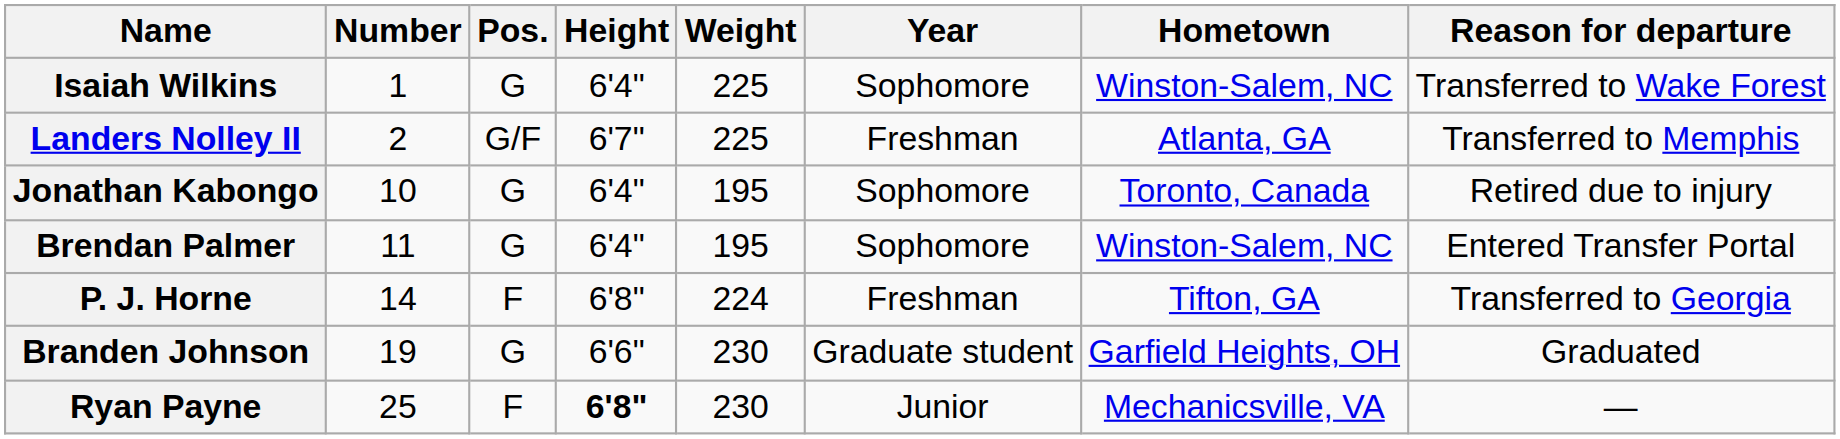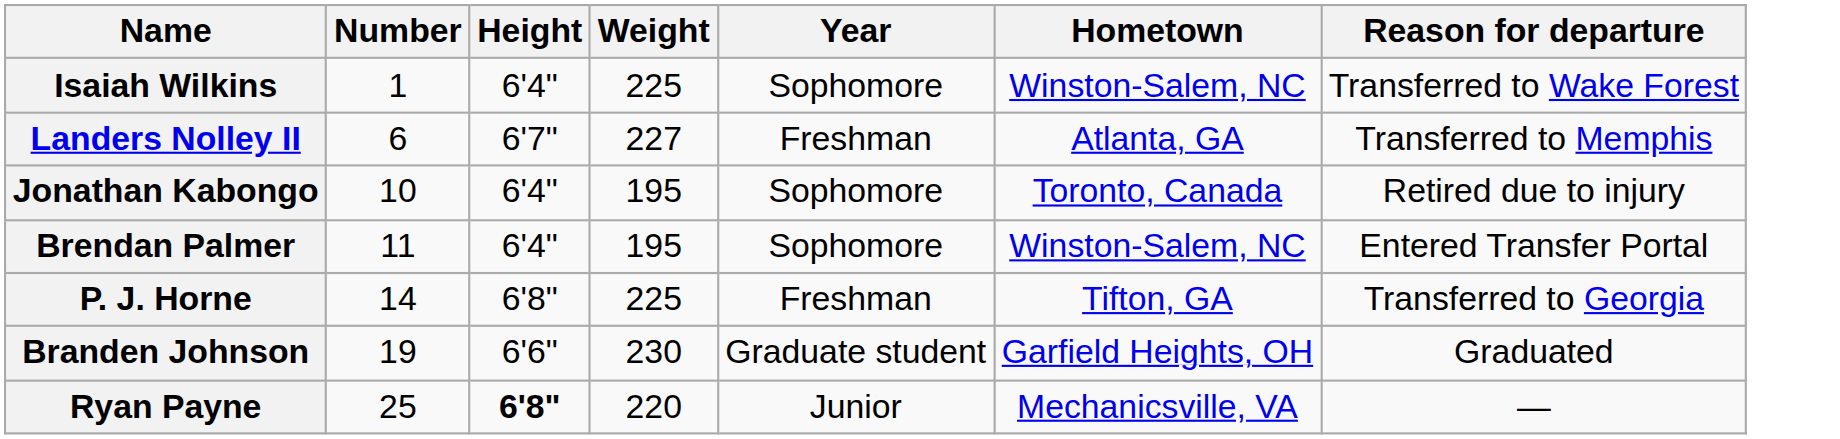- column: Pos. | G | G/F | G | G | F | G | F
Landers Nolley II | Number: 2 -> 6
Landers Nolley II | Weight: 225 -> 227
P. J. Horne | Weight: 224 -> 225
Ryan Payne | Weight: 230 -> 220
